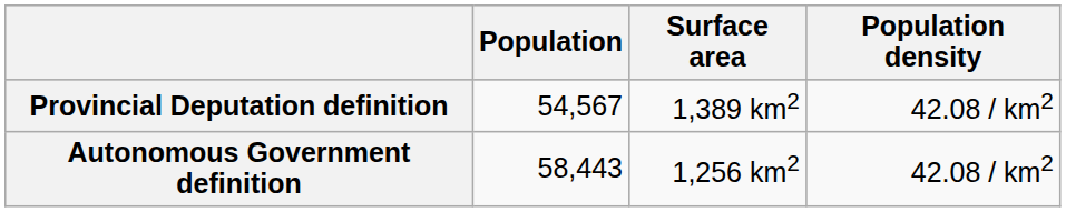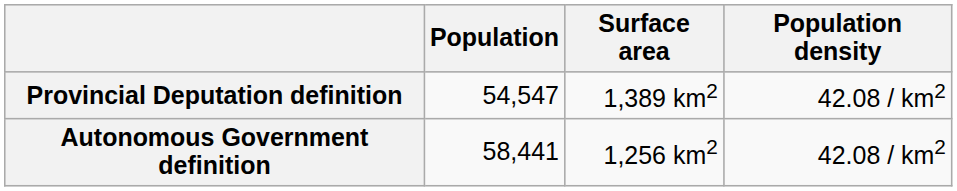Provincial Deputation definition | Population: 54,567 -> 54,547
Autonomous Government definition | Population: 58,443 -> 58,441
